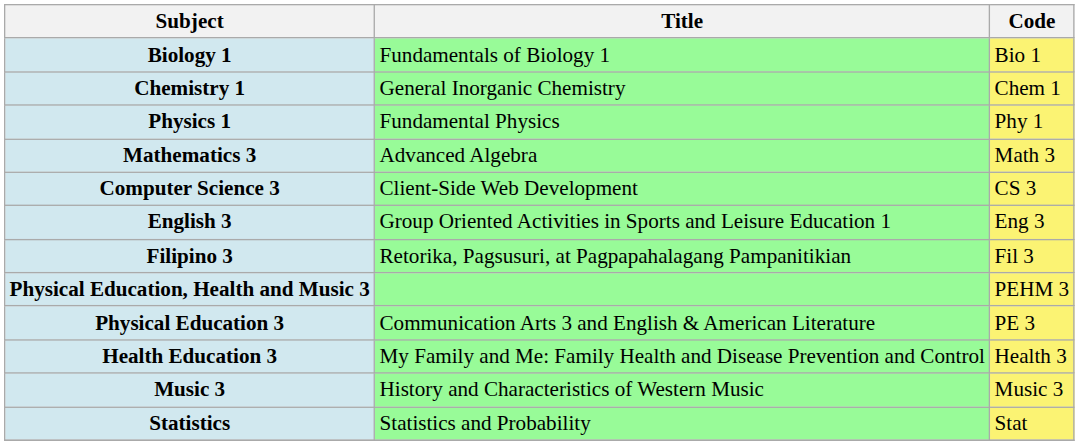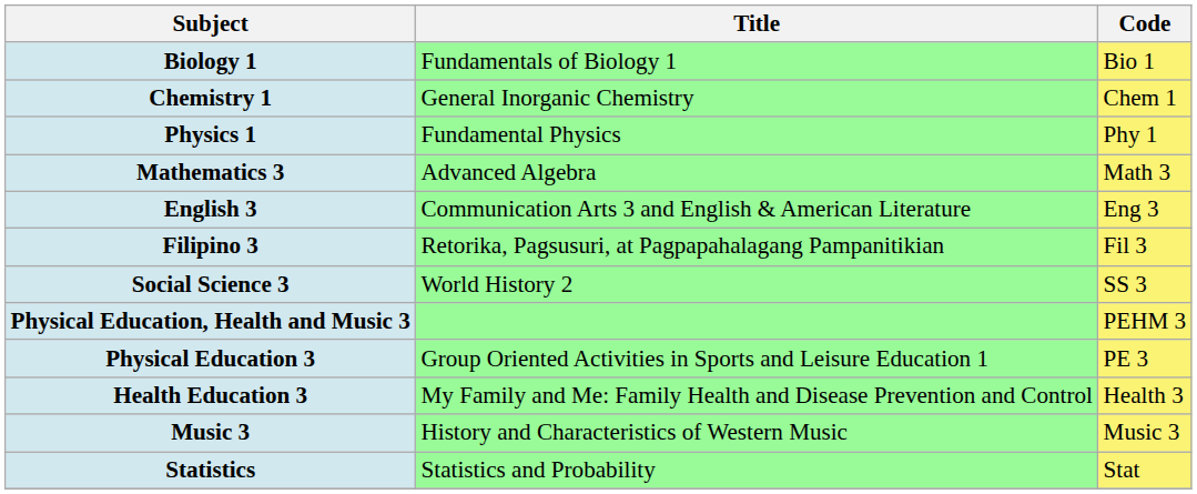- row: Computer Science 3 | Client-Side Web Development | CS 3
English 3 | Title: Group Oriented Activities in Sports and Leisure Education 1 -> Communication Arts 3 and English & American Literature
+ row: Social Science 3 | World History 2 | SS 3
Physical Education 3 | Title: Communication Arts 3 and English & American Literature -> Group Oriented Activities in Sports and Leisure Education 1
